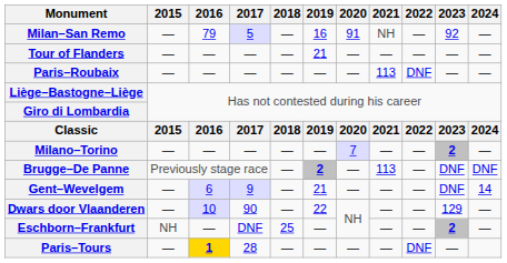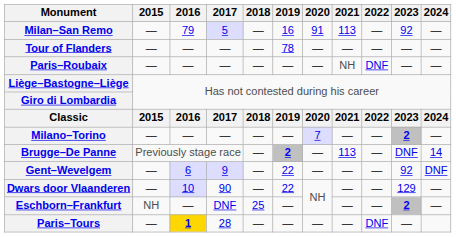Milan–San Remo | 2021: NH -> 113
Tour of Flanders | 2019: 21 -> 78
Paris–Roubaix | 2021: 113 -> NH
Brugge–De Panne | 2024: DNF -> 14
Gent–Wevelgem | 2019: 21 -> 22
Gent–Wevelgem | 2023: DNF -> 92
Gent–Wevelgem | 2024: 14 -> DNF
